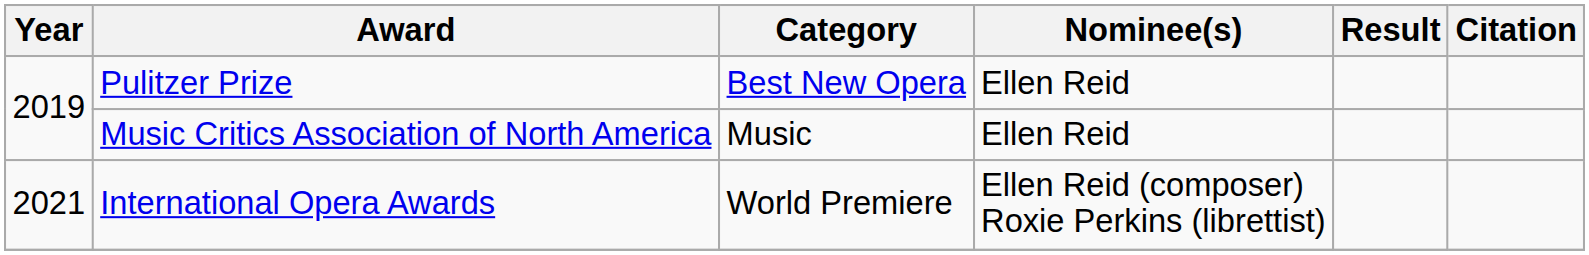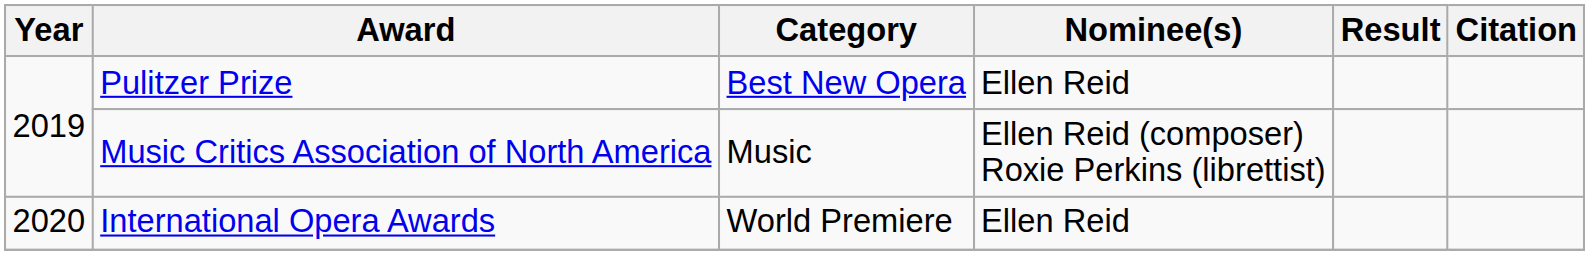Music Critics Association of North America | Nominee(s): Ellen Reid -> Ellen Reid (composer) Roxie Perkins (librettist)
International Opera Awards | Year: 2021 -> 2020
International Opera Awards | Nominee(s): Ellen Reid (composer) Roxie Perkins (librettist) -> Ellen Reid
